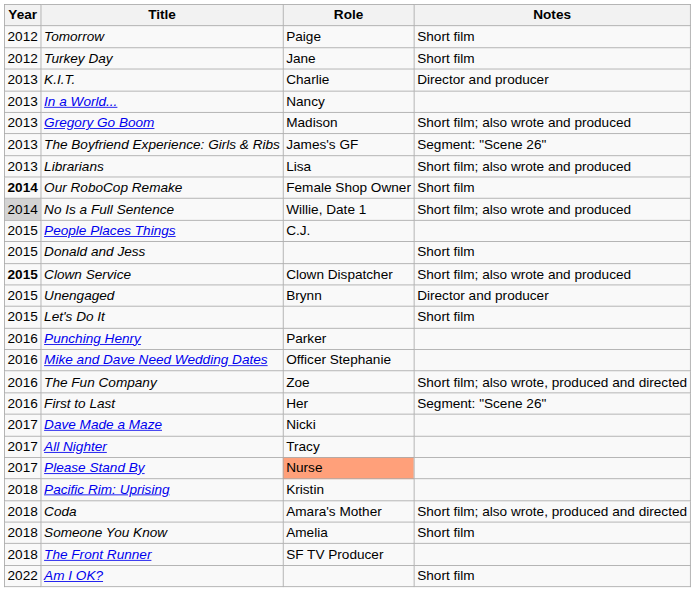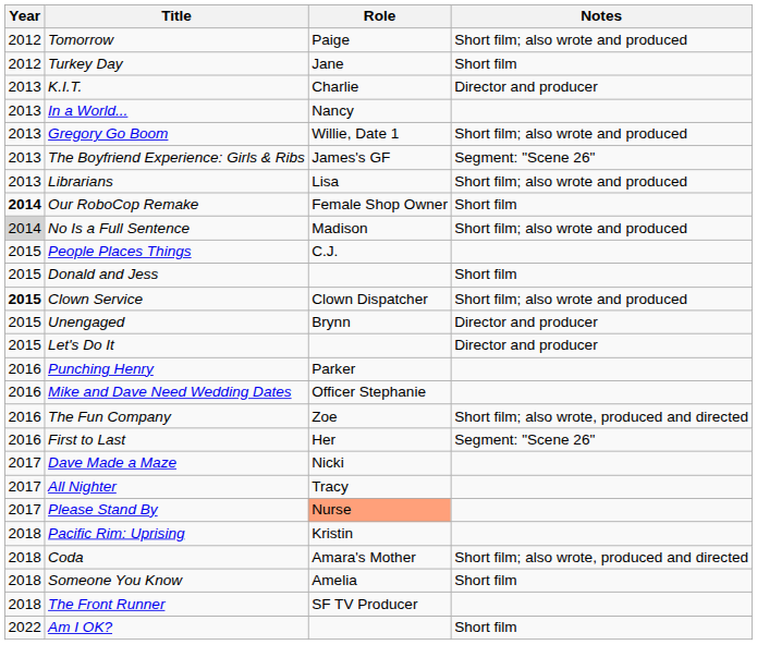Tomorrow | Notes: Short film -> Short film; also wrote and produced
Gregory Go Boom | Role: Madison -> Willie, Date 1
No Is a Full Sentence | Role: Willie, Date 1 -> Madison
Let's Do It | Notes: Short film -> Director and producer
